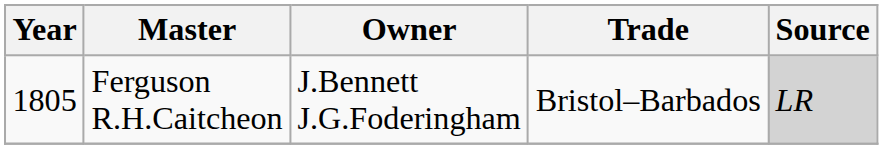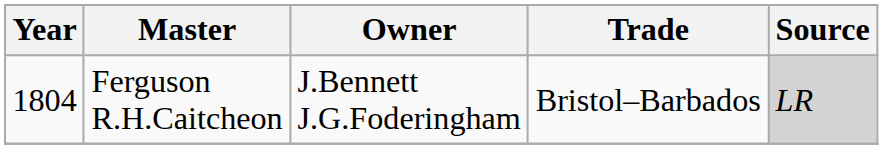Ferguson R.H.Caitcheon | Year: 1805 -> 1804
